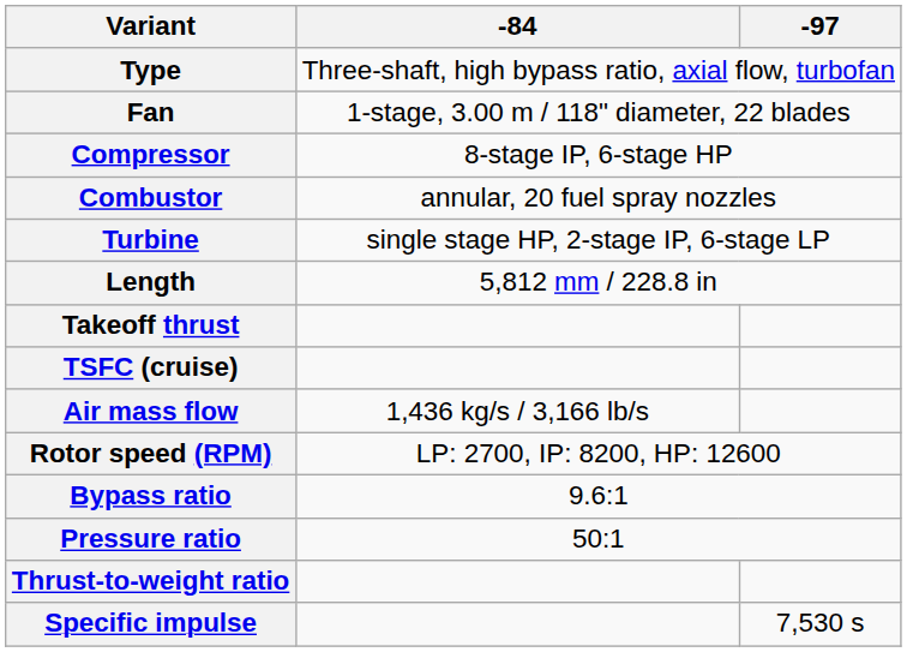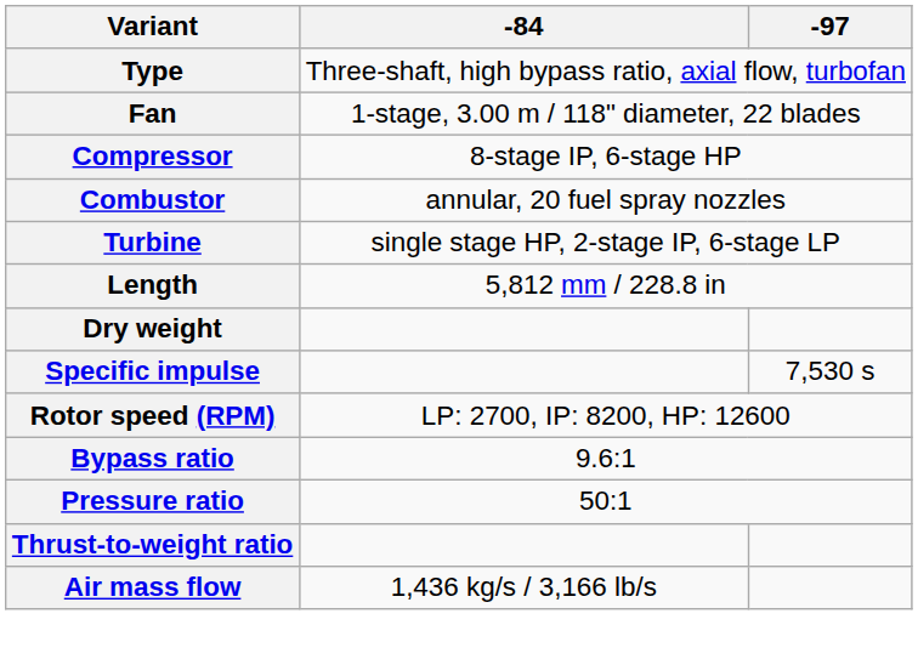+ row: Dry weight
- row: Takeoff thrust
- row: TSFC (cruise)
rows swapped: Specific impulse <-> Air mass flow
